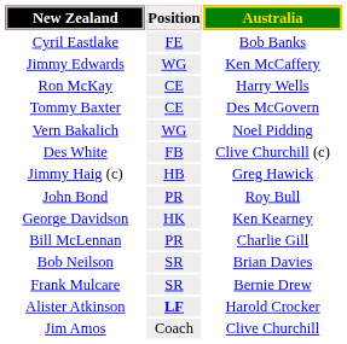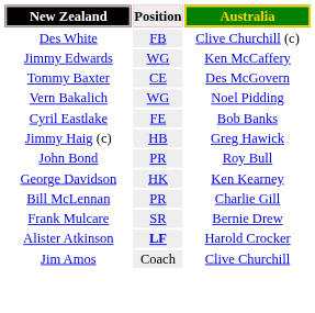rows swapped: Des White <-> Cyril Eastlake
- row: Ron McKay | CE | Harry Wells
- row: Bob Neilson | SR | Brian Davies
